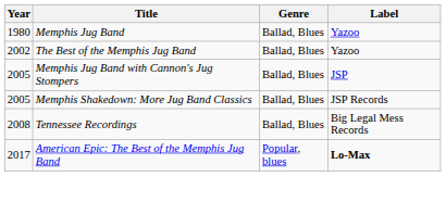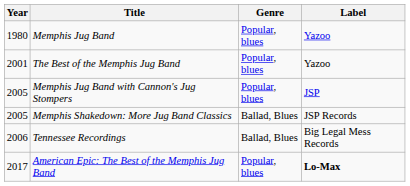Memphis Jug Band | Genre: Ballad, Blues -> Popular, blues
The Best of the Memphis Jug Band | Year: 2002 -> 2001
The Best of the Memphis Jug Band | Genre: Ballad, Blues -> Popular, blues
Memphis Jug Band with Cannon's Jug Stompers | Genre: Ballad, Blues -> Popular, blues
Tennessee Recordings | Year: 2008 -> 2006
